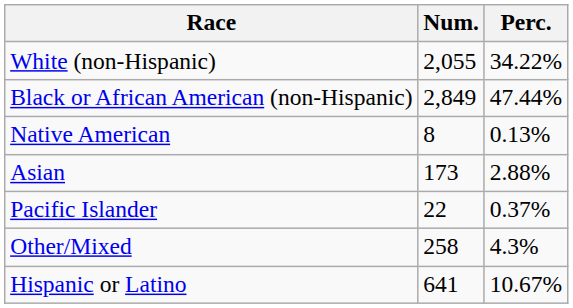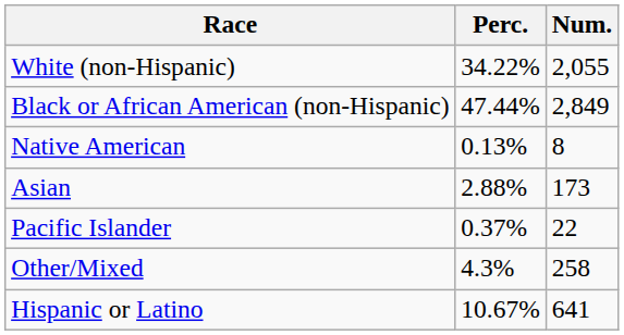columns swapped: Num. <-> Perc.
